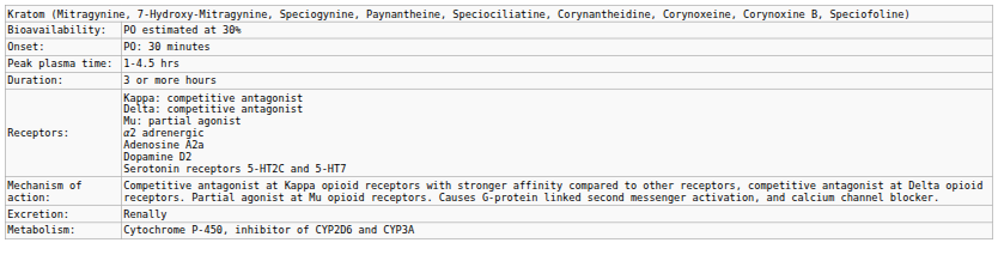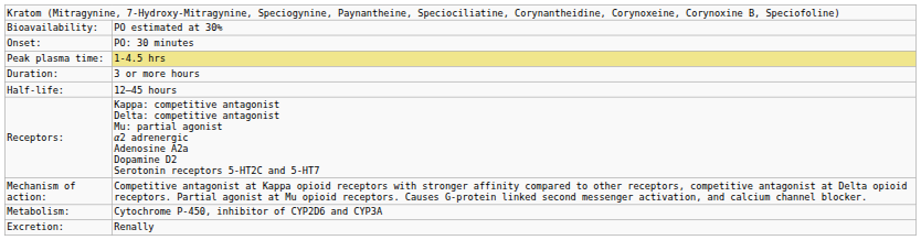Peak plasma time: | column 2: no background -> khaki background
+ row: Half-life: | 12–45 hours
rows swapped: Metabolism: <-> Excretion:
